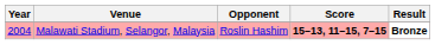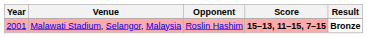Malawati Stadium, Selangor, Malaysia | Year: 2004 -> 2001
